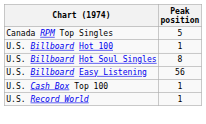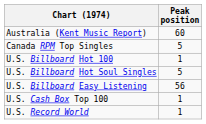+ row: Australia (Kent Music Report) | 60
U.S. Billboard Hot Soul Singles | Peak position: 8 -> 5
